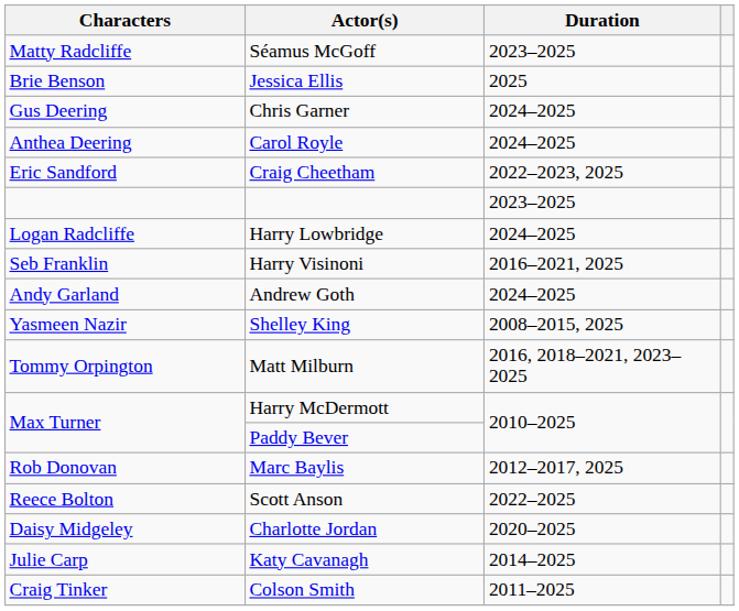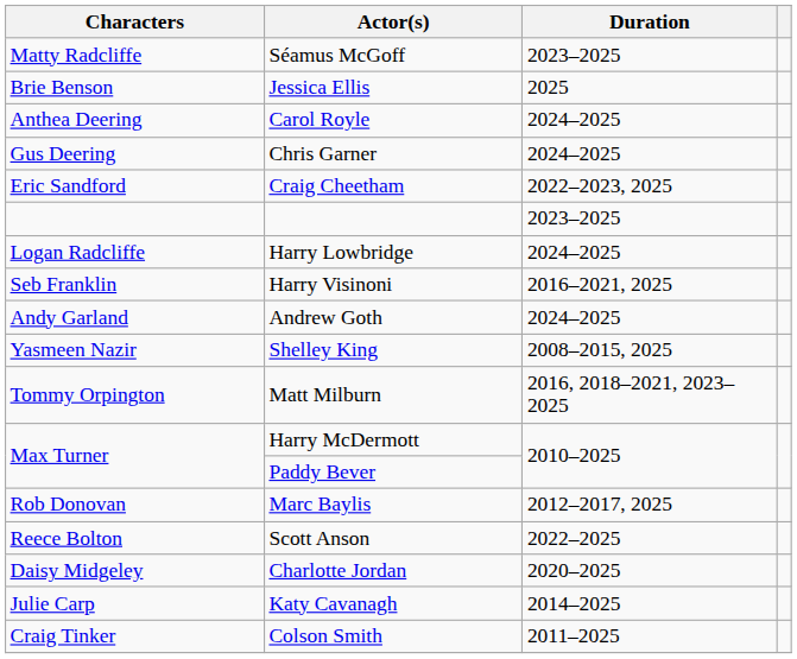rows swapped: Chris Garner <-> Carol Royle
